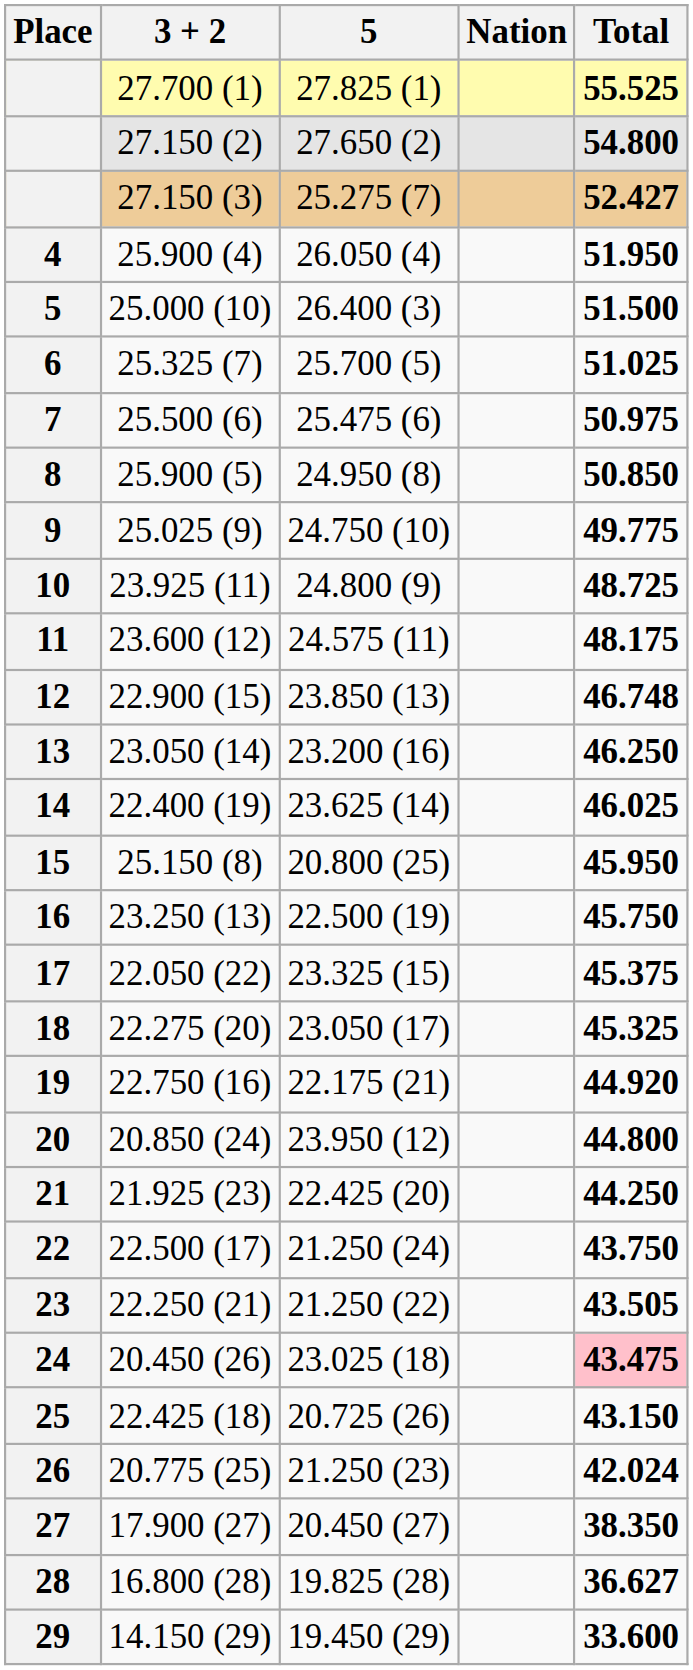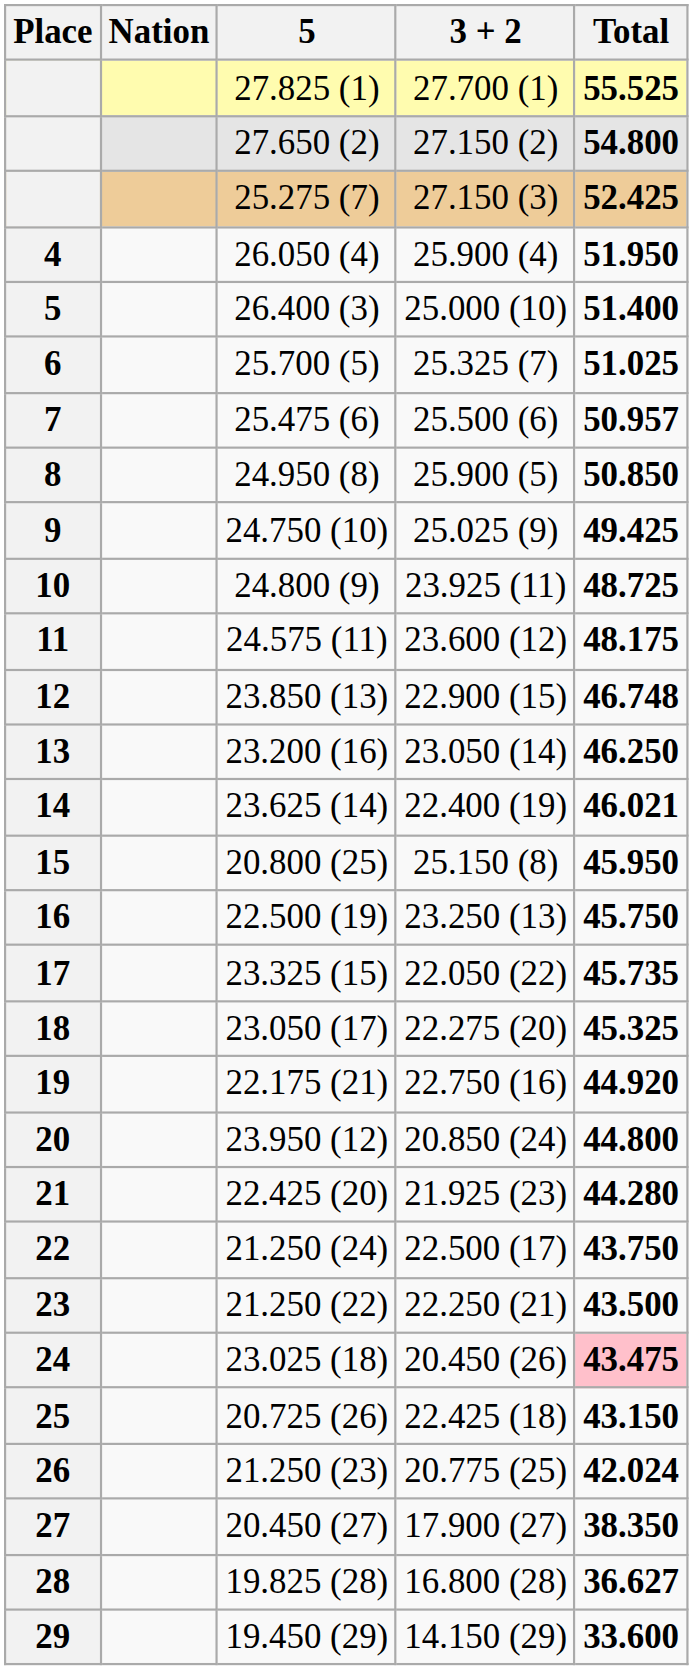columns swapped: Nation <-> 3 + 2
25.275 (7) | Total: 52.427 -> 52.425
26.400 (3) | Total: 51.500 -> 51.400
25.475 (6) | Total: 50.975 -> 50.957
24.750 (10) | Total: 49.775 -> 49.425
23.625 (14) | Total: 46.025 -> 46.021
23.325 (15) | Total: 45.375 -> 45.735
22.425 (20) | Total: 44.250 -> 44.280
21.250 (22) | Total: 43.505 -> 43.500
